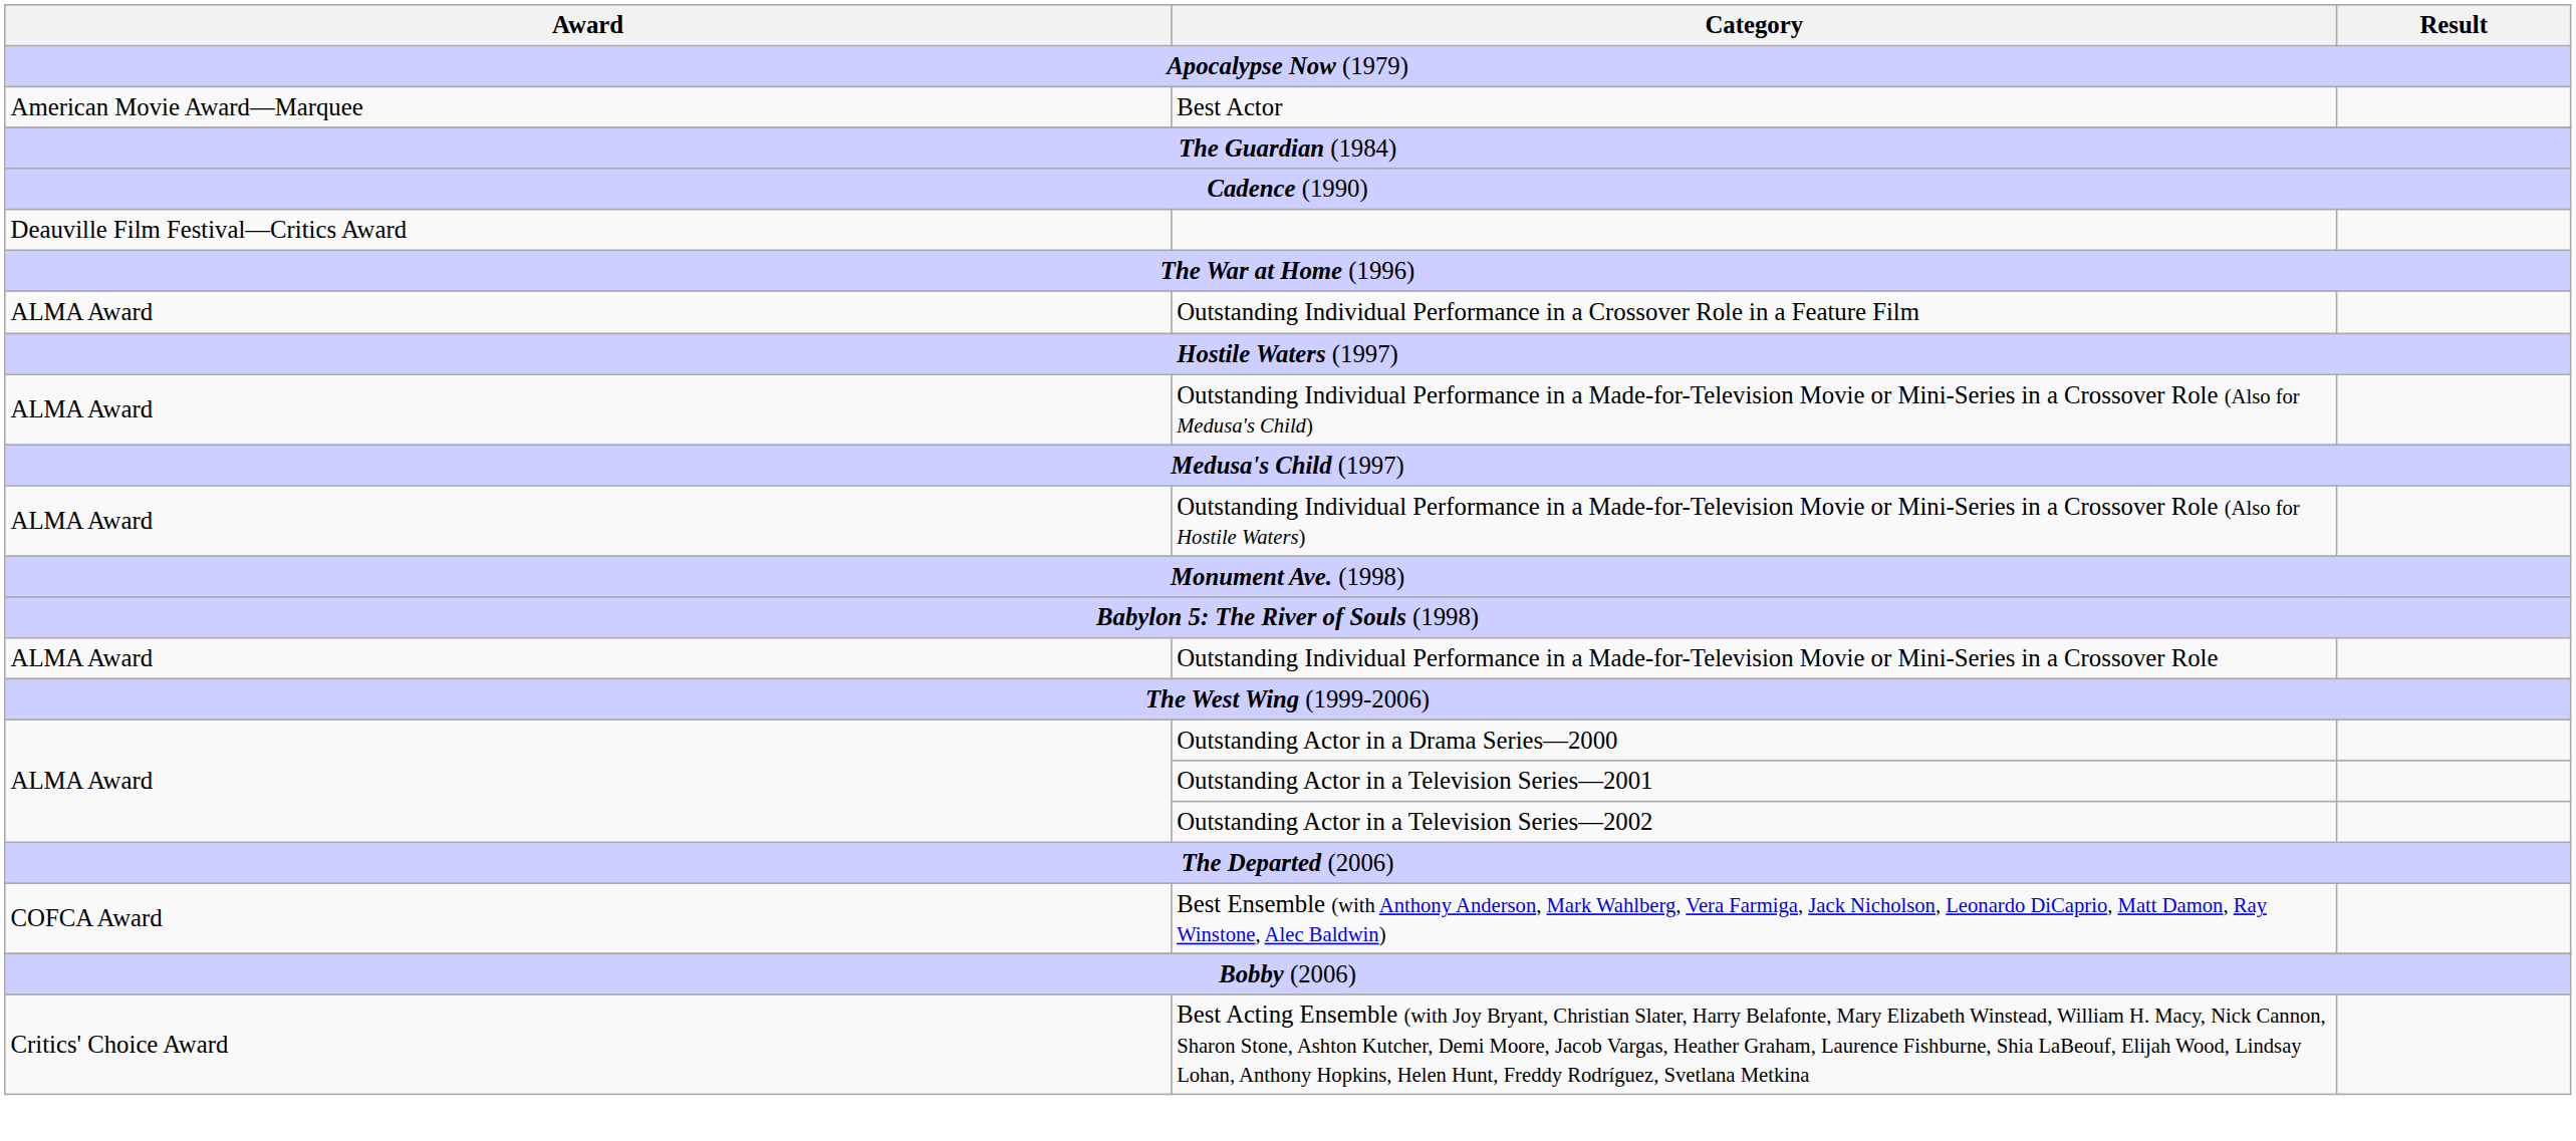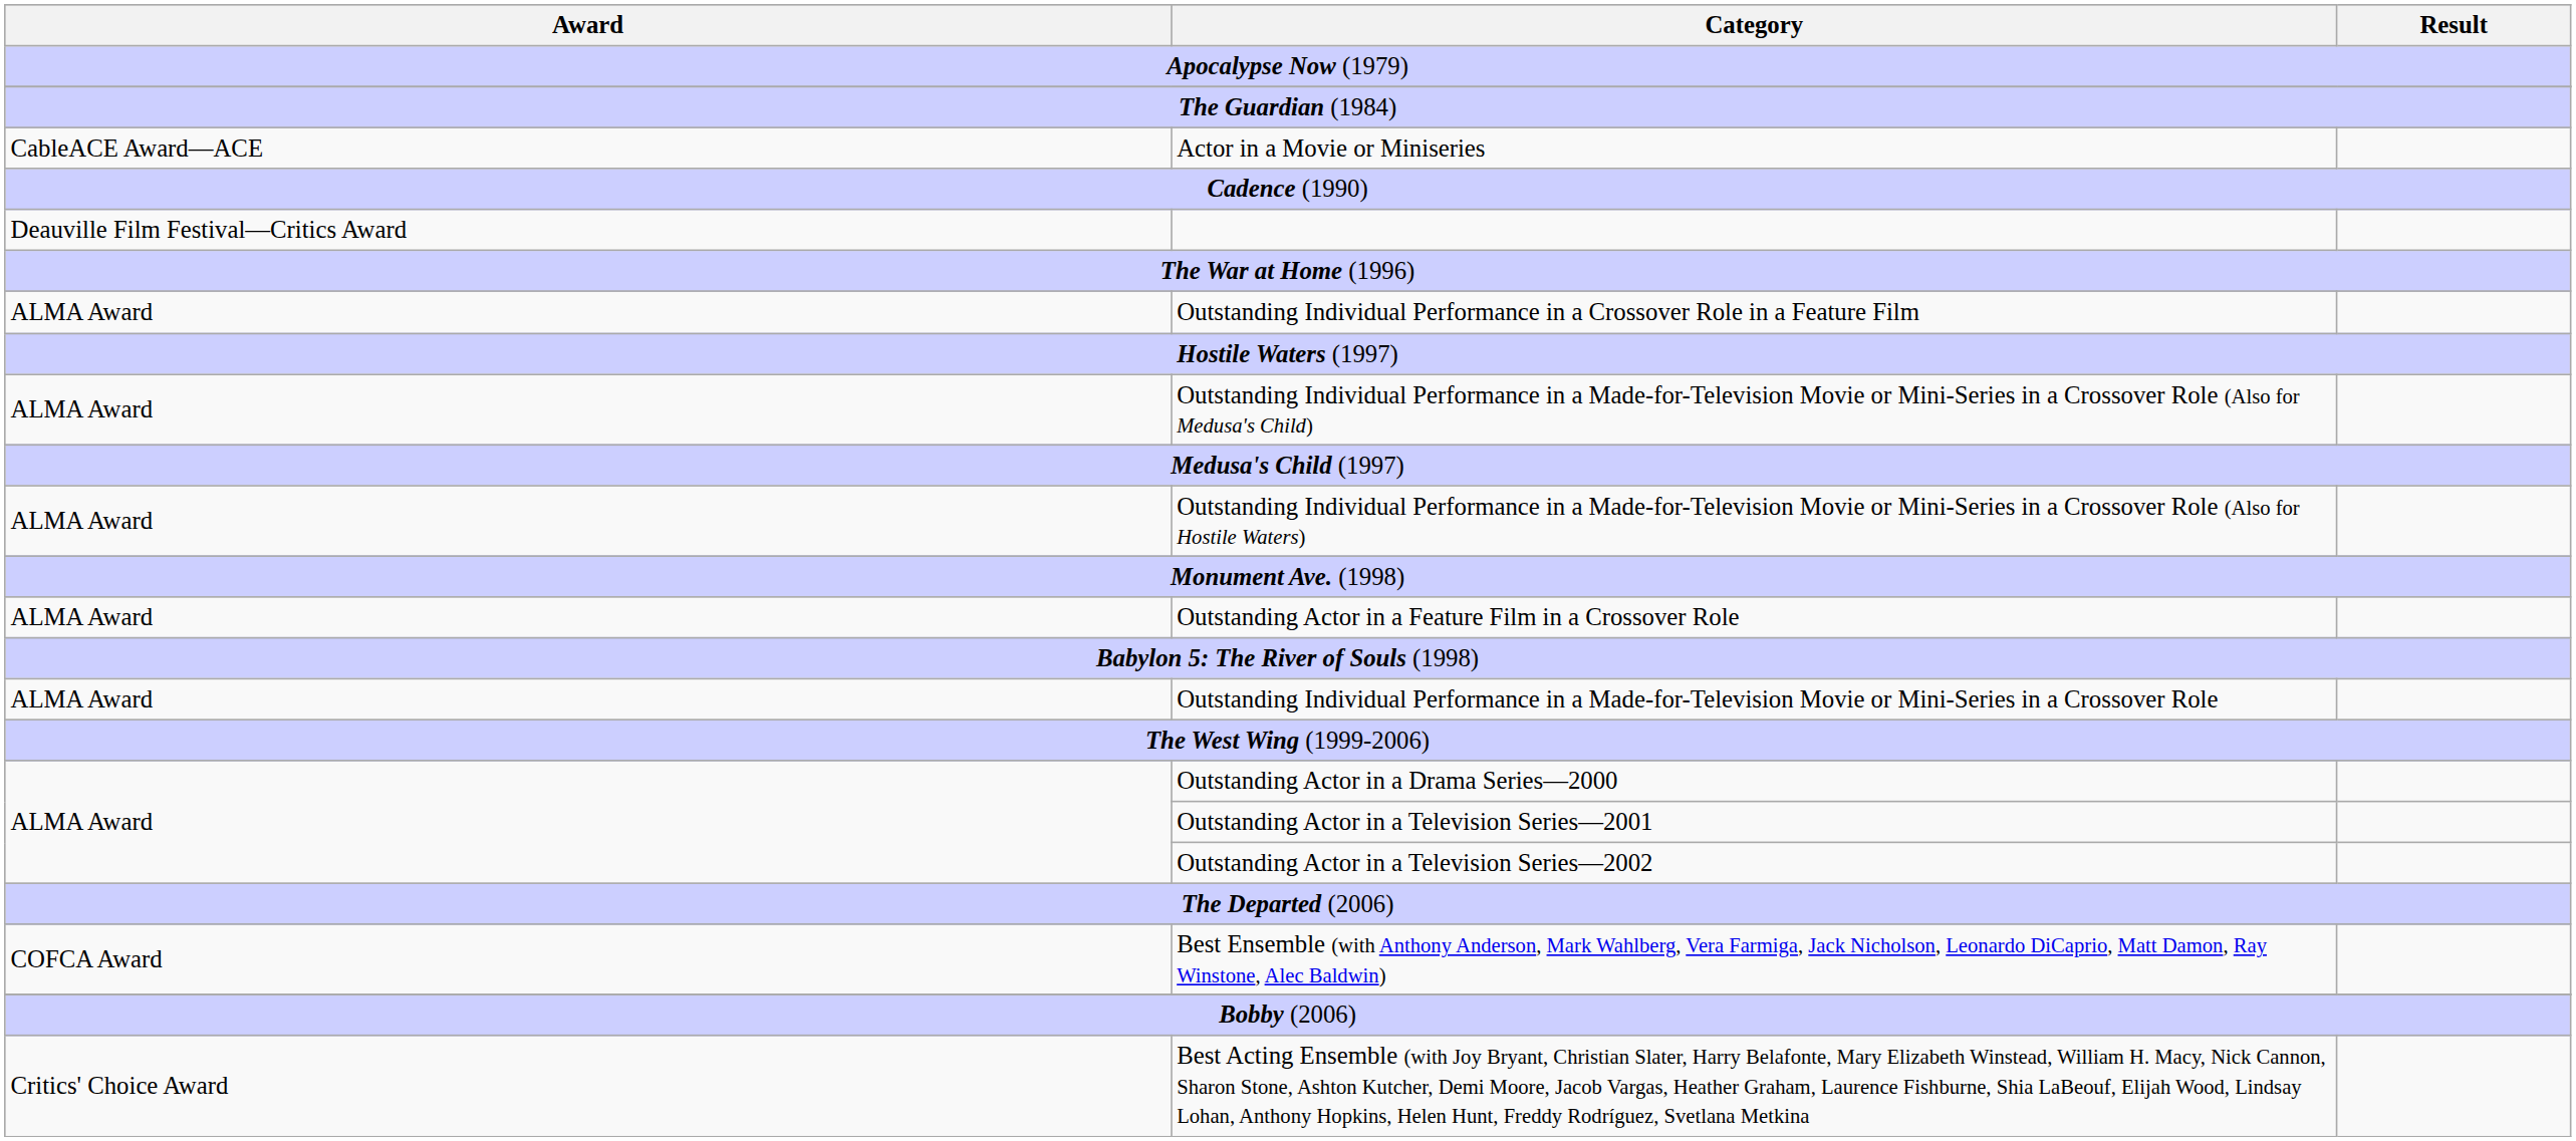- row: American Movie Award—Marquee | Best Actor
+ row: CableACE Award—ACE | Actor in a Movie or Miniseries
+ row: ALMA Award | Outstanding Actor in a Feature Film in a Crossover Role
